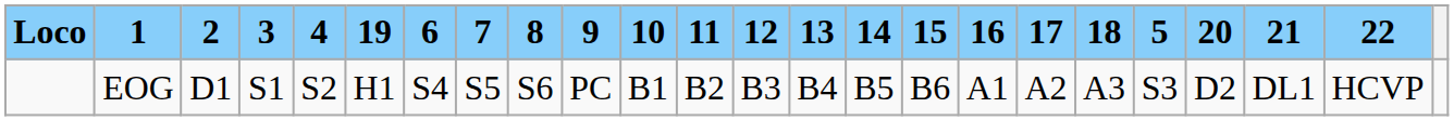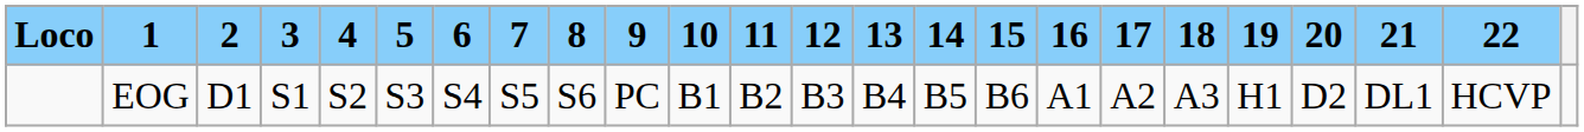columns swapped: 5 <-> 19
